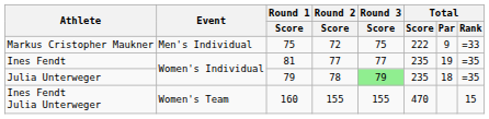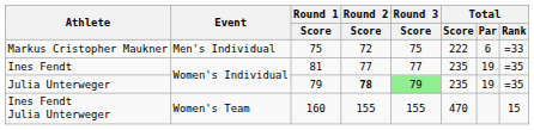Markus Cristopher Maukner | Total / Par: 9 -> 6
Julia Unterweger | Round 2 / Score: normal -> bold
Julia Unterweger | Total / Par: 18 -> 19
